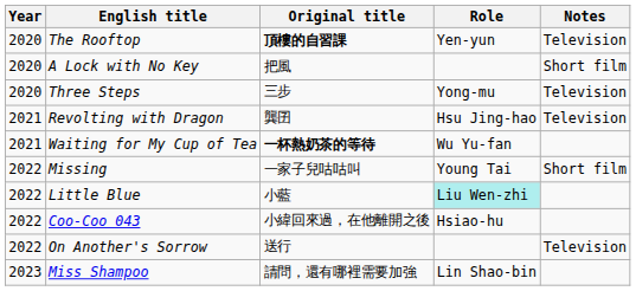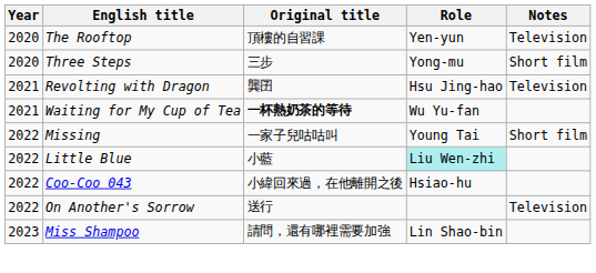The Rooftop | Original title: bold -> normal
- row: 2020 | A Lock with No Key | 把風 | Short film
Three Steps | Notes: Television -> Short film
